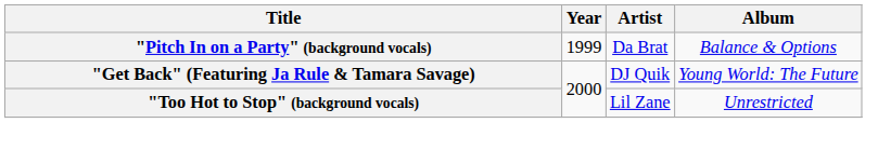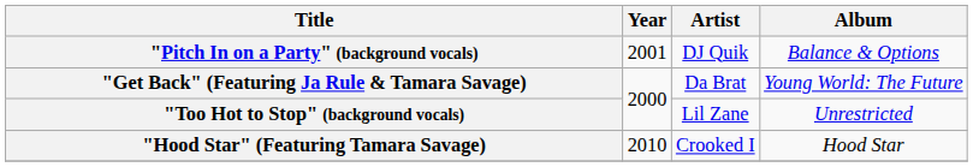"Pitch In on a Party" (background vocals) | Year: 1999 -> 2001
"Pitch In on a Party" (background vocals) | Artist: Da Brat -> DJ Quik
"Get Back" (Featuring Ja Rule & Tamara Savage) | Artist: DJ Quik -> Da Brat
+ row: "Hood Star" (Featuring Tamara Savage) | 2010 | Crooked I | Hood Star
